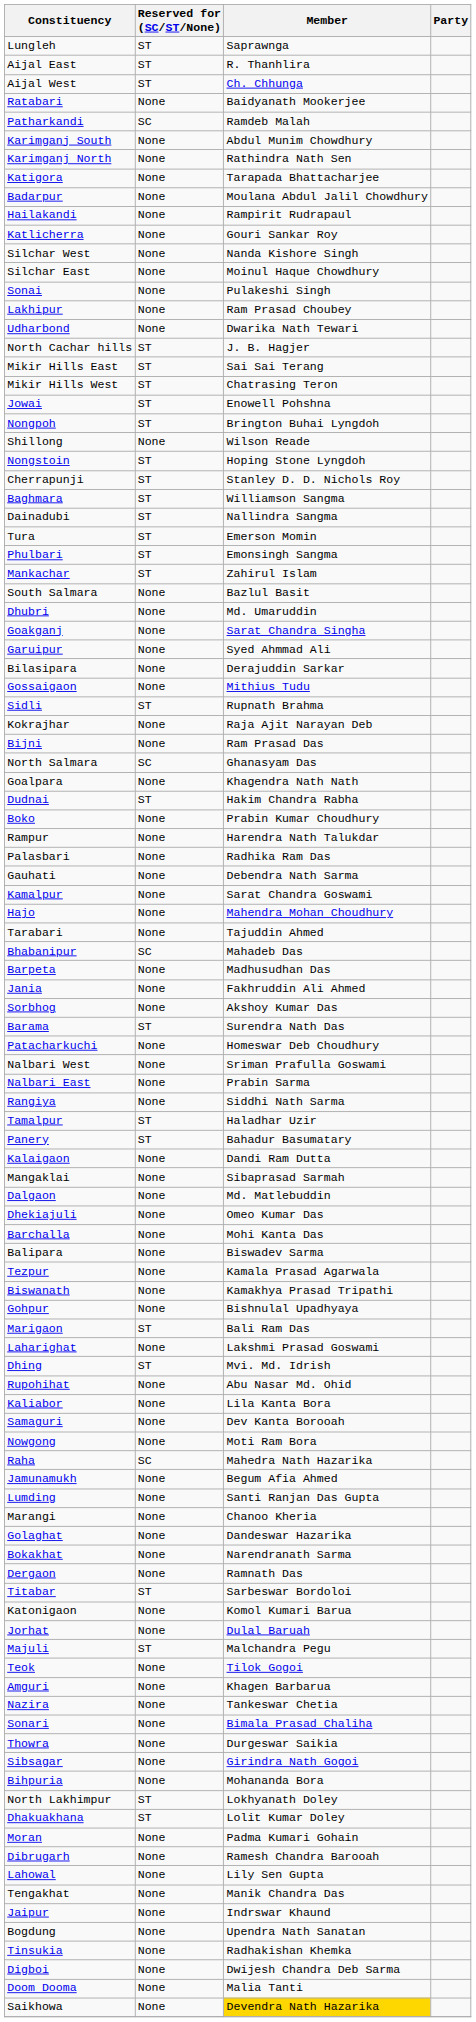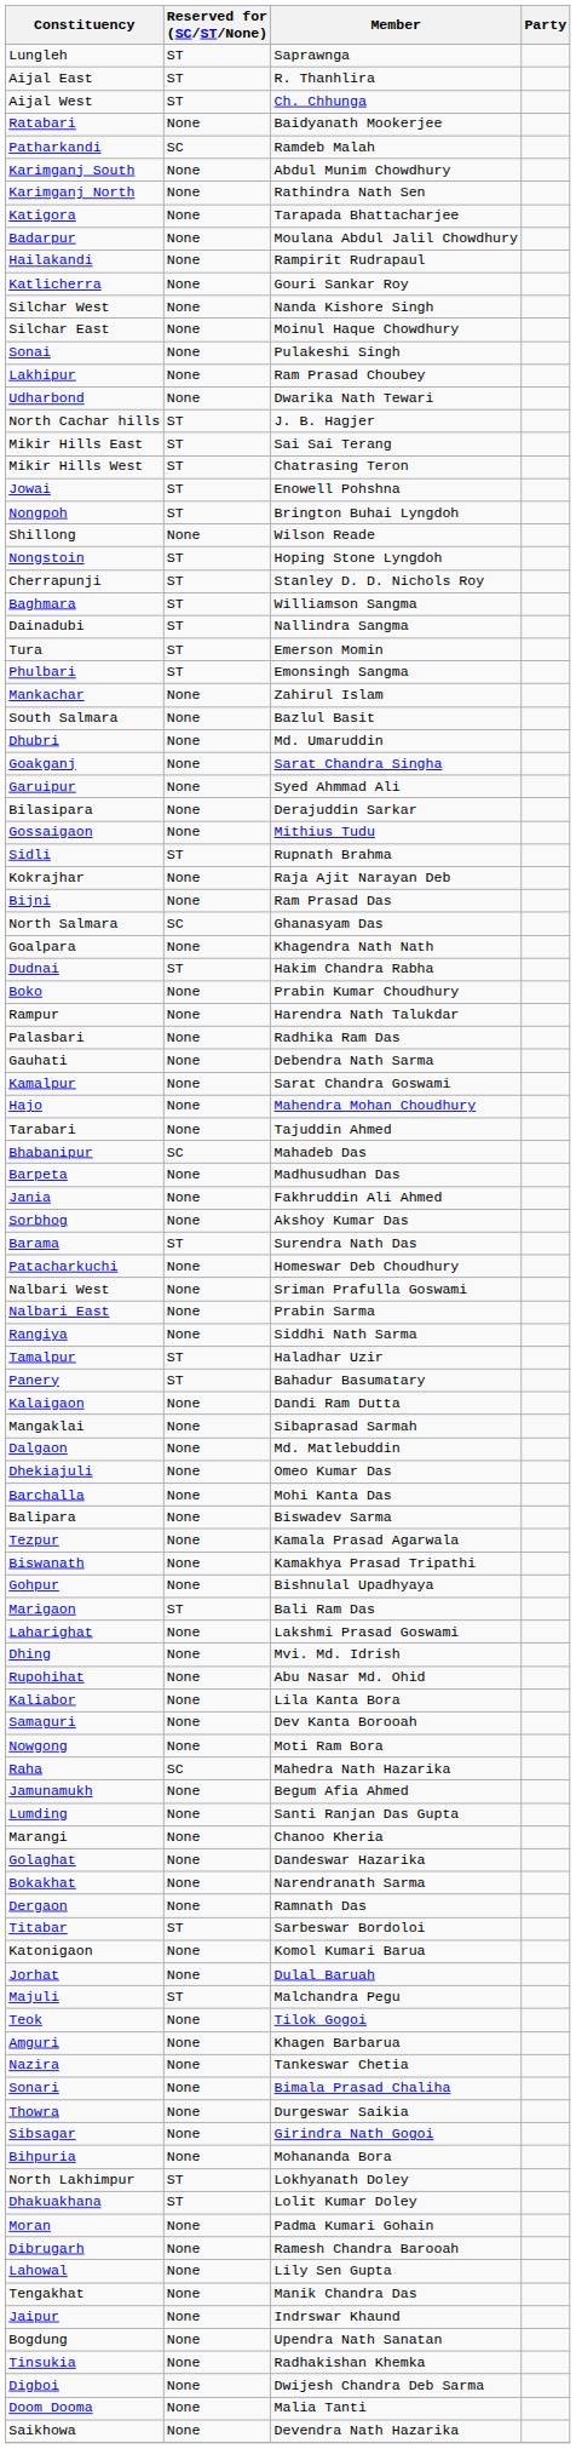Mankachar | Reserved for (SC/ST/None): ST -> None
Dhing | Reserved for (SC/ST/None): ST -> None
Saikhowa | Member: gold background -> no background
